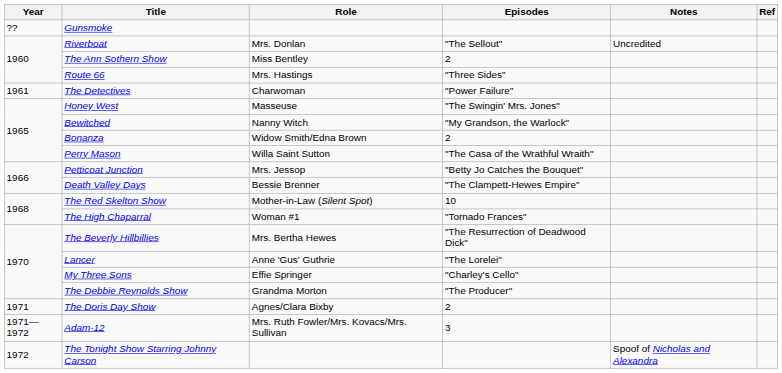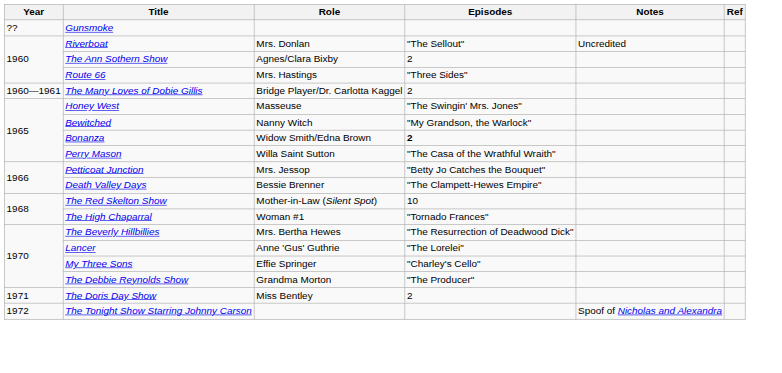The Ann Sothern Show | Role: Miss Bentley -> Agnes/Clara Bixby
+ row: 1960—1961 | The Many Loves of Dobie Gillis | Bridge Player/Dr. Carlotta Kaggel | 2
- row: 1961 | The Detectives | Charwoman | "Power Failure"
Bonanza | Episodes: normal -> bold
The Doris Day Show | Role: Agnes/Clara Bixby -> Miss Bentley
- row: 1971—1972 | Adam-12 | Mrs. Ruth Fowler/Mrs. Kovacs/Mrs. Sullivan | 3
